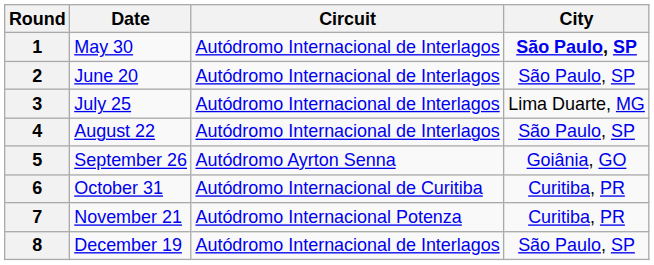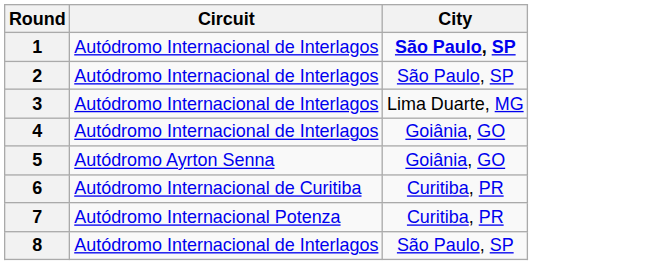- column: Date | May 30 | June 20 | July 25 | August 22 | September 26 | October 31 | November 21 | December 19
4 | City: São Paulo, SP -> Goiânia, GO
